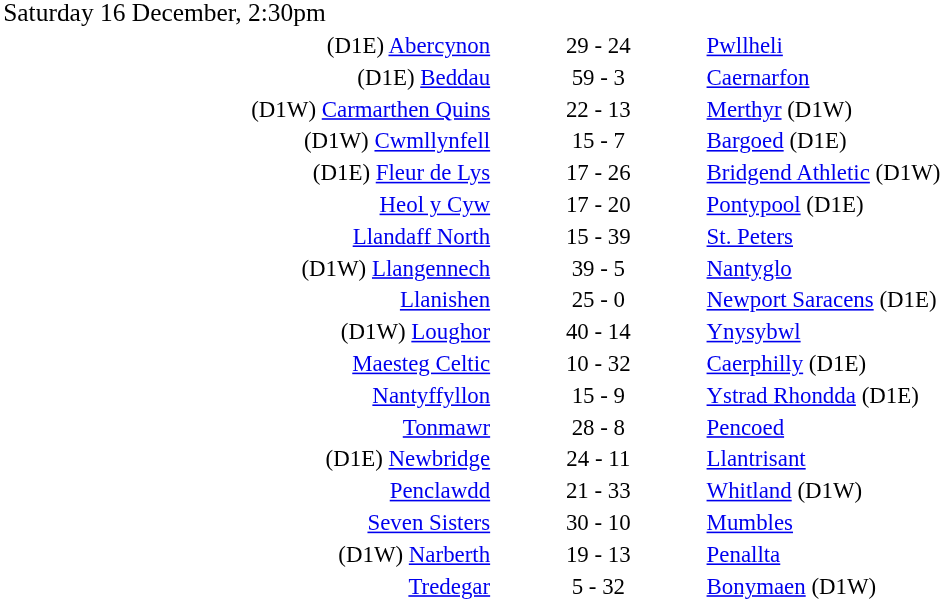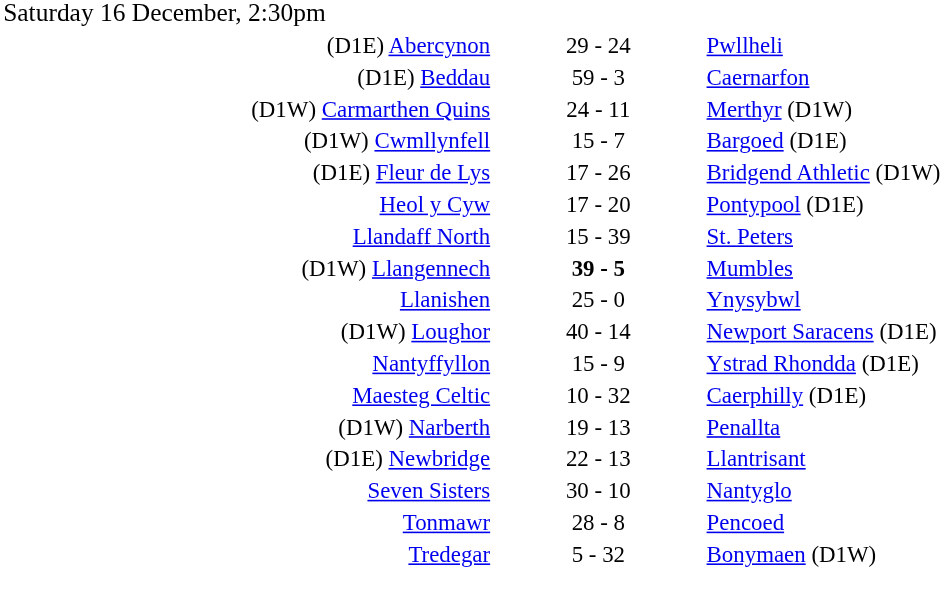(D1W) Carmarthen Quins | column 2: 22 - 13 -> 24 - 11
(D1W) Llangennech | column 2: normal -> bold
(D1W) Llangennech | column 3: Nantyglo -> Mumbles
Llanishen | column 3: Newport Saracens (D1E) -> Ynysybwl
(D1W) Loughor | column 3: Ynysybwl -> Newport Saracens (D1E)
rows swapped: Maesteg Celtic <-> Nantyffyllon
rows swapped: (D1W) Narberth <-> Tonmawr
(D1E) Newbridge | column 2: 24 - 11 -> 22 - 13
- row: Penclawdd | 21 - 33 | Whitland (D1W)
Seven Sisters | column 3: Mumbles -> Nantyglo
